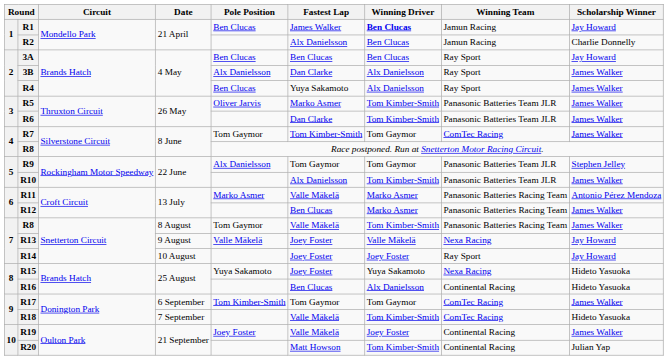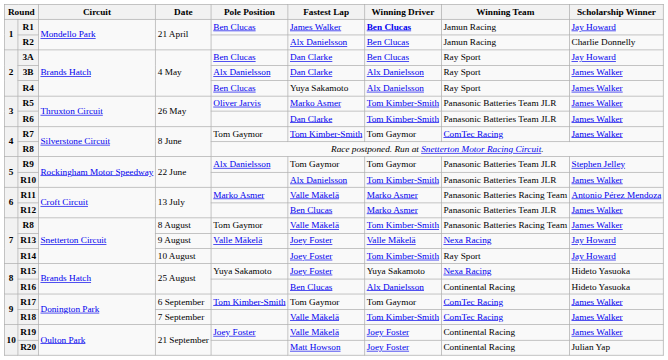3A | Fastest Lap: Ben Clucas -> Dan Clarke
R12 | Winning Team: Panasonic Batteries Racing Team -> Panasonic Batteries Team JLR
R14 | Winning Driver: Joey Foster -> Tom Kimber-Smith
R18 | Scholarship Winner: Hideto Yasuoka -> James Walker
R20 | Winning Driver: Tom Kimber-Smith -> Joey Foster
